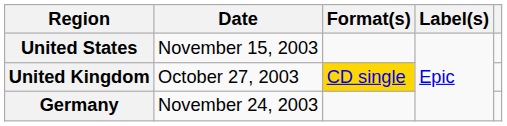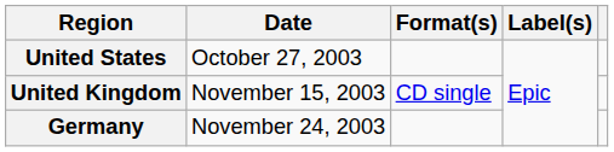United States | Date: November 15, 2003 -> October 27, 2003
United Kingdom | Date: October 27, 2003 -> November 15, 2003
United Kingdom | Format(s): gold background -> no background
